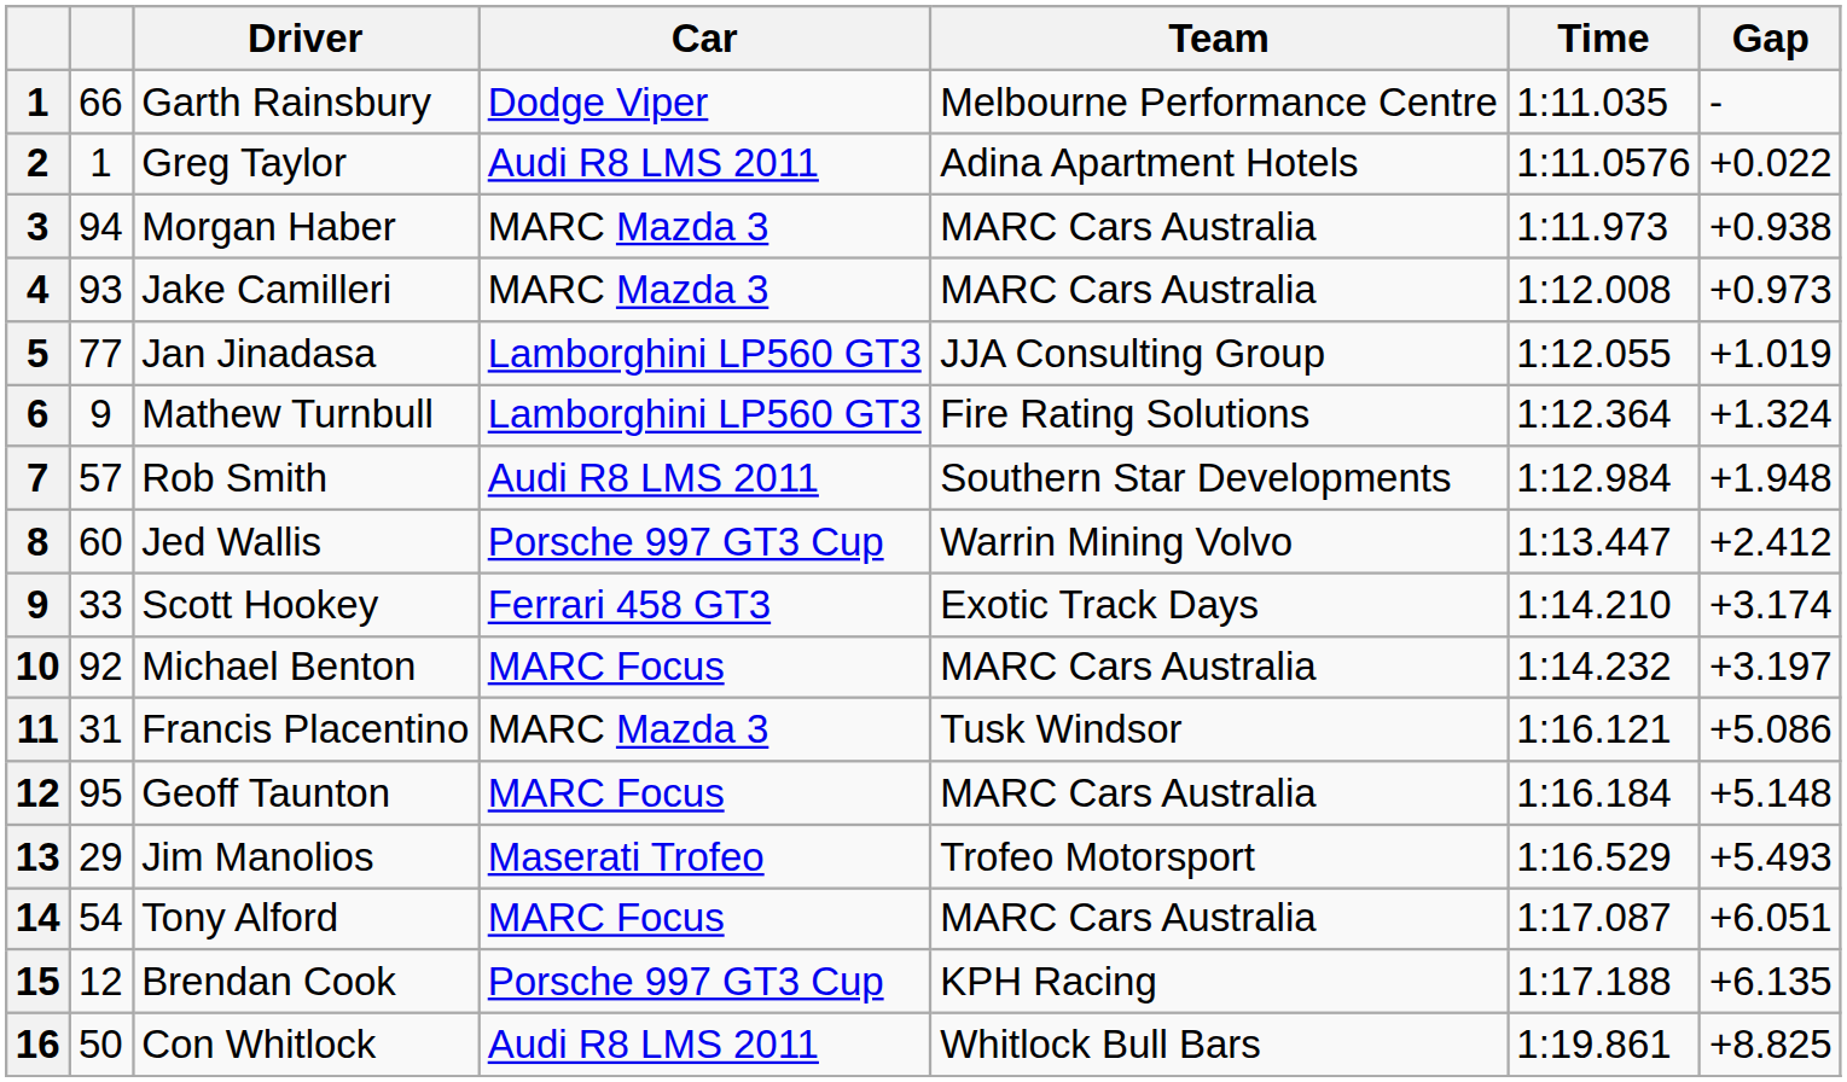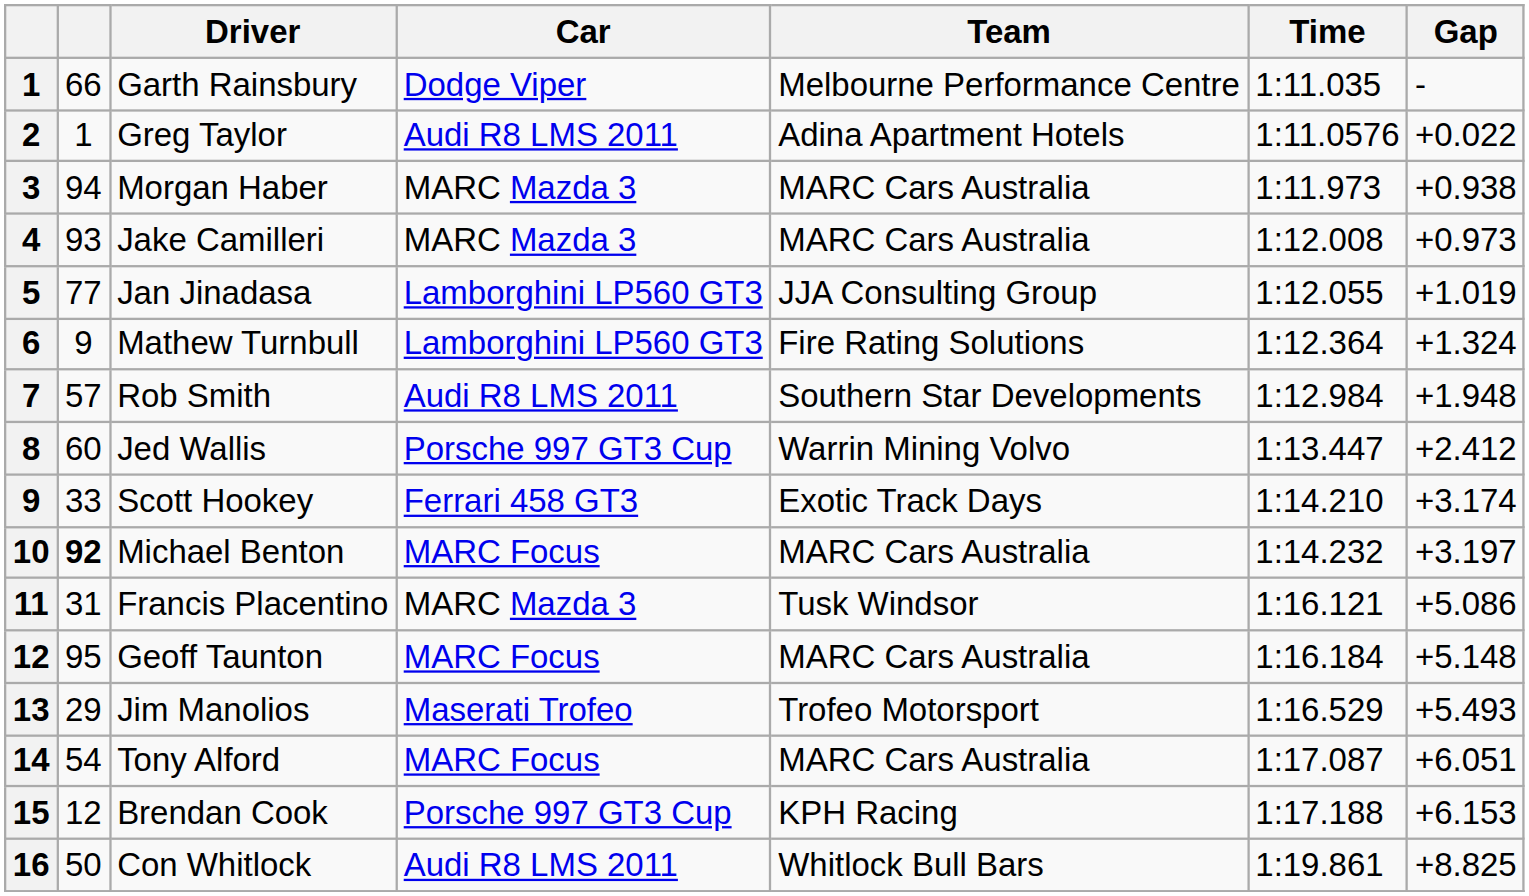Michael Benton | column 2: normal -> bold
Brendan Cook | Gap: +6.135 -> +6.153
